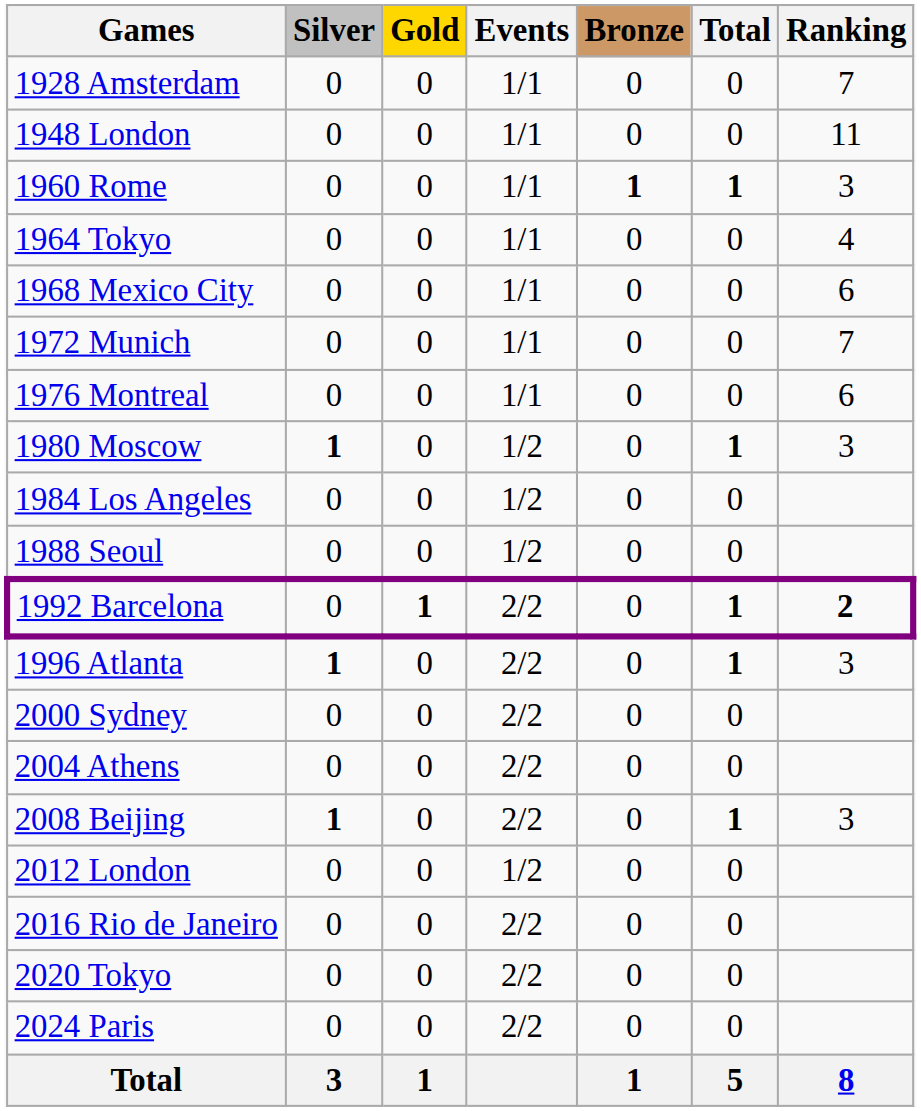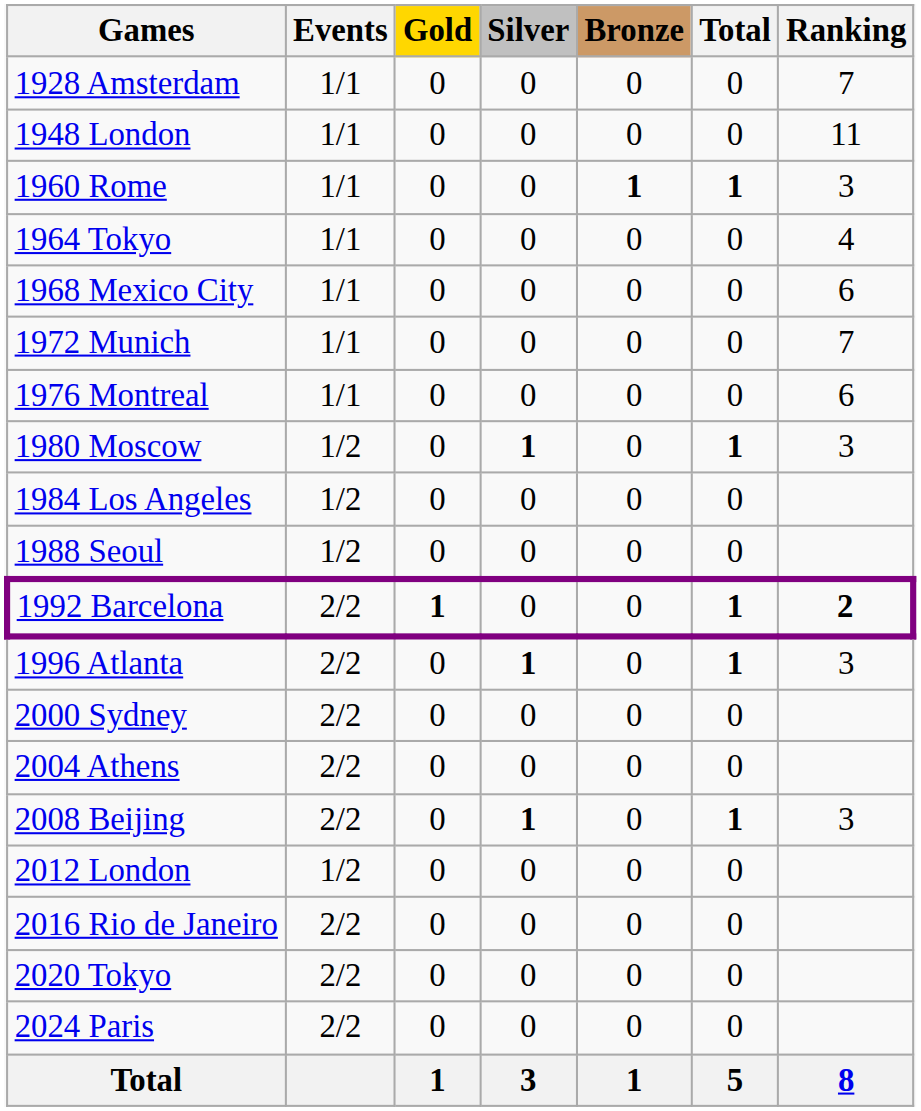columns swapped: Events <-> Silver
